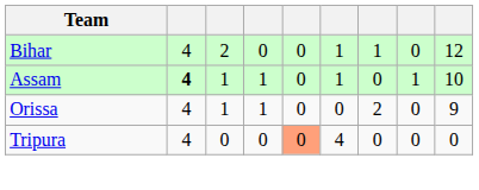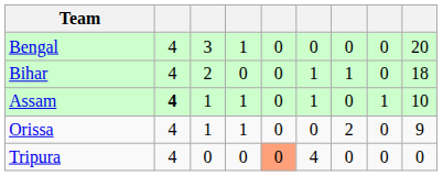+ row: Bengal | 4 | 3 | 1 | 0 | 0 | 0 | 0 | 20
Bihar | column 9: 12 -> 18
